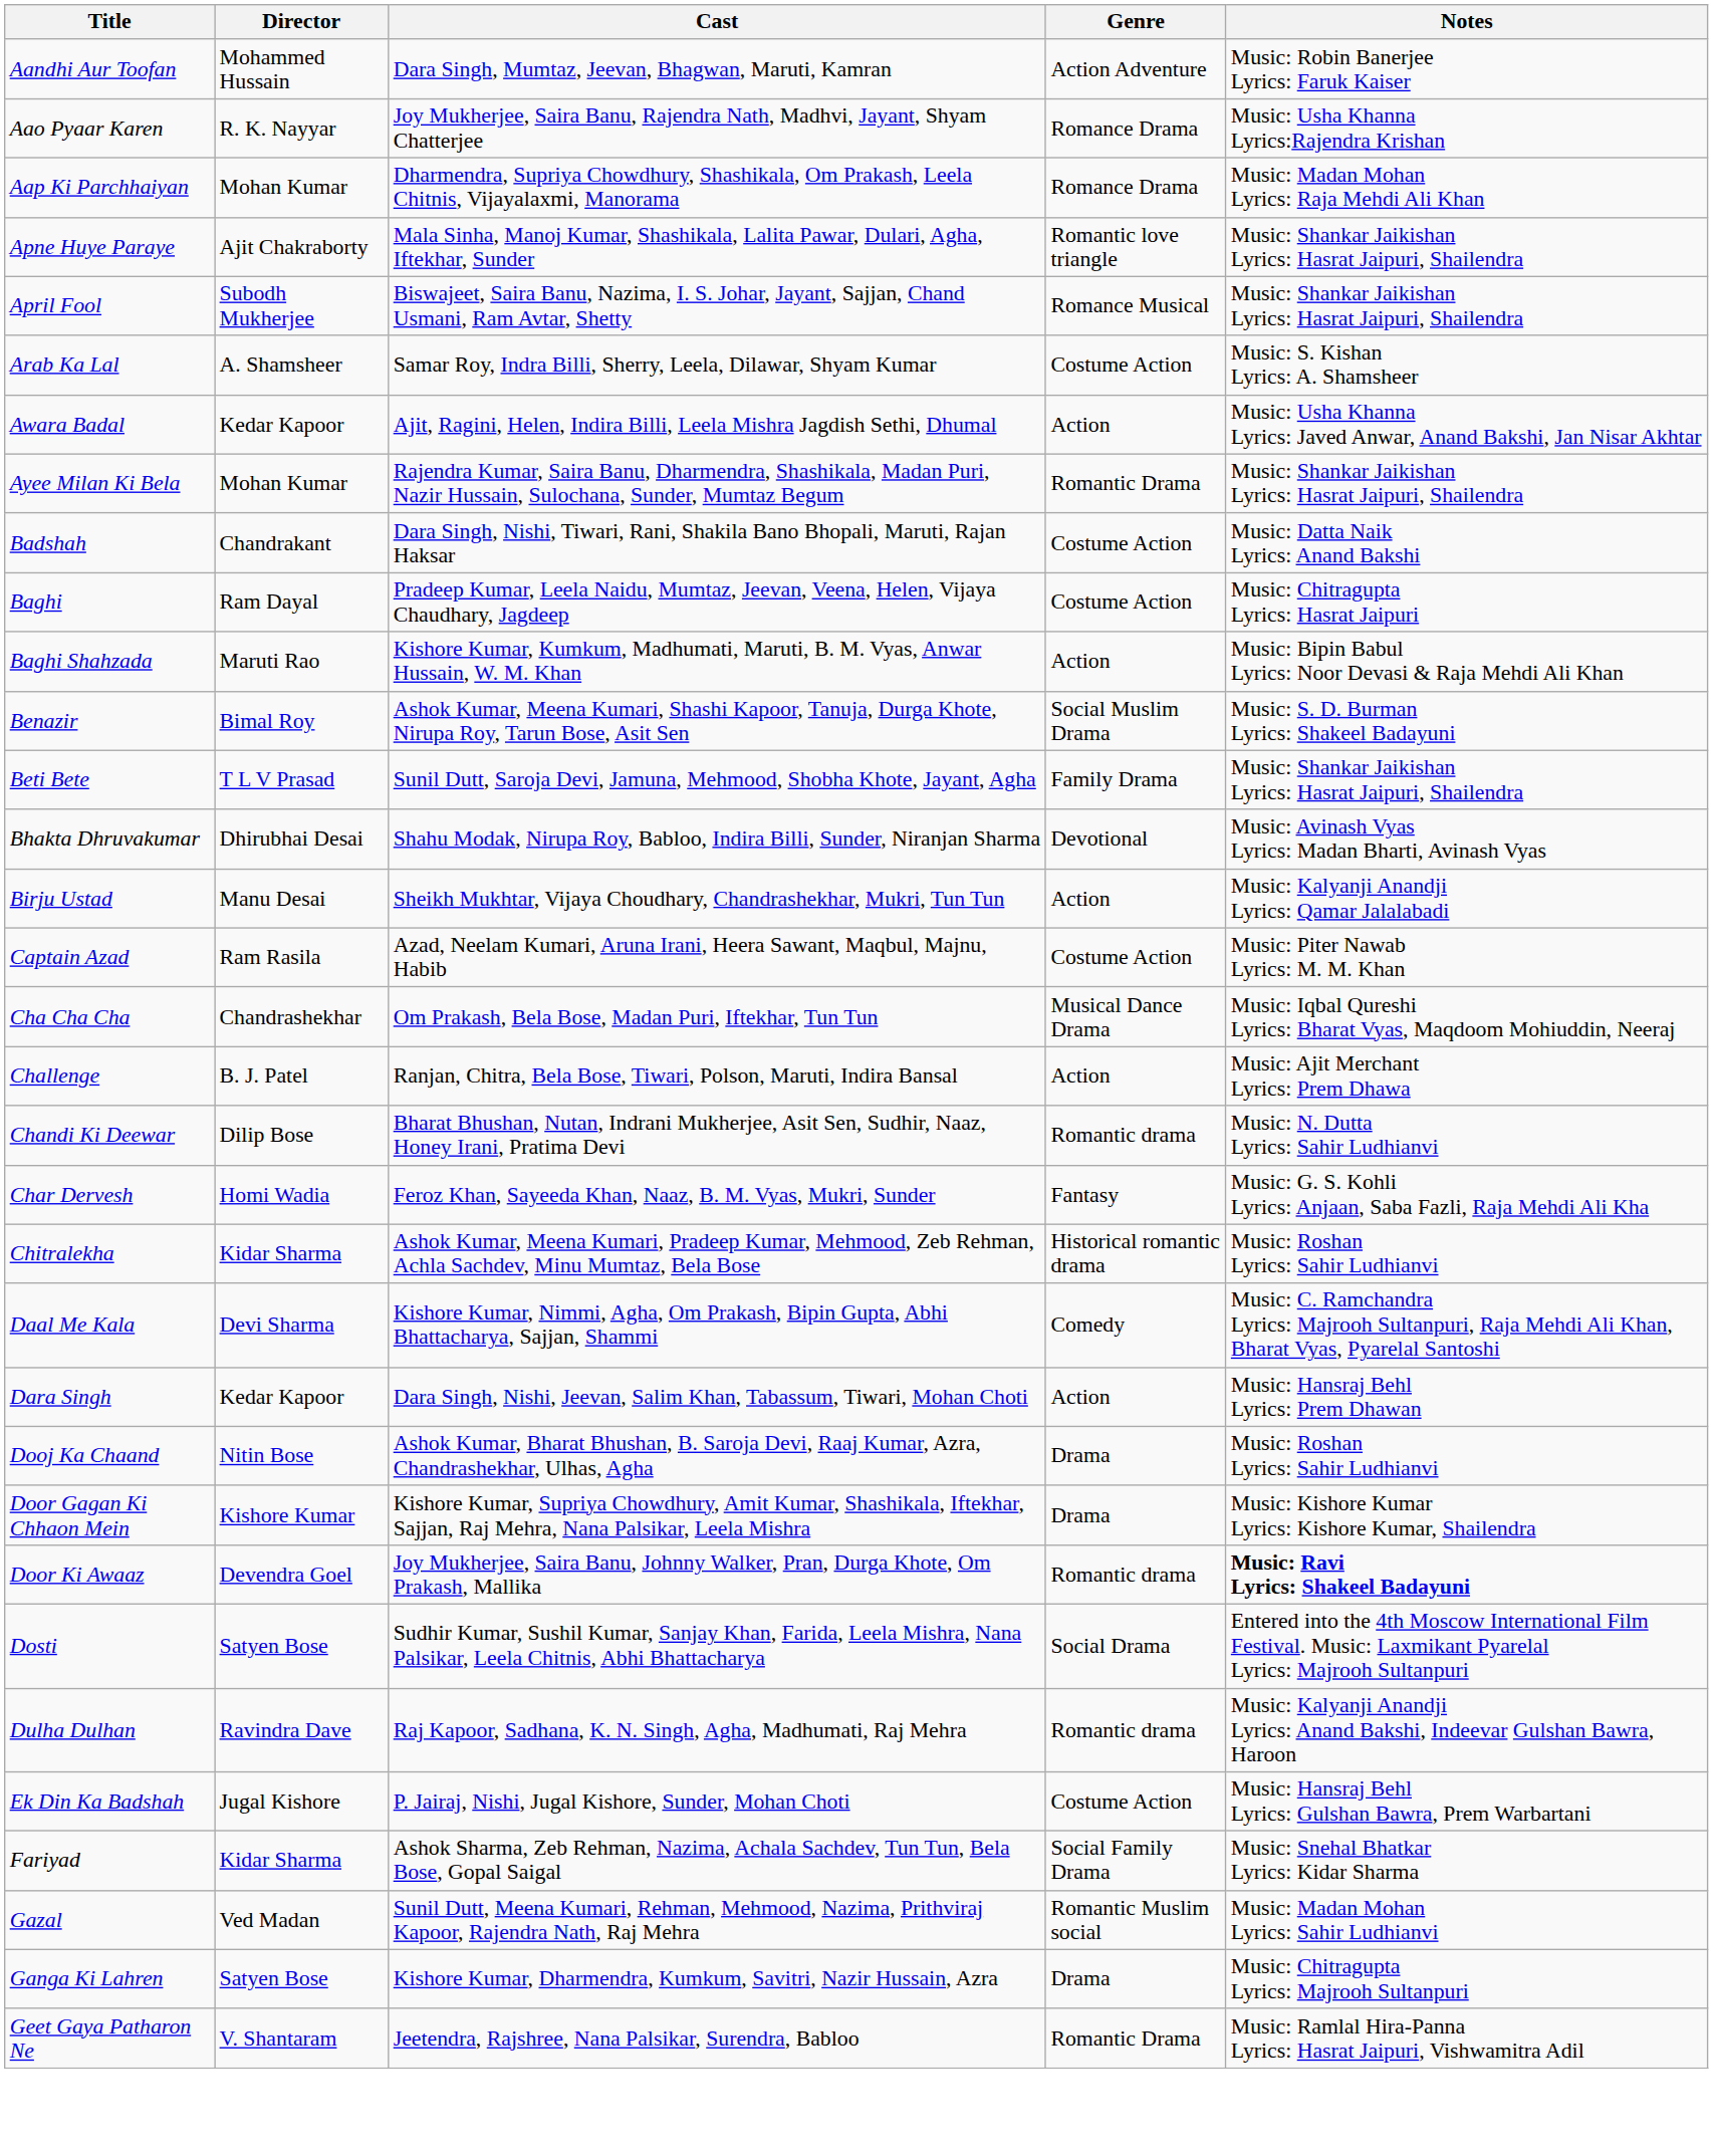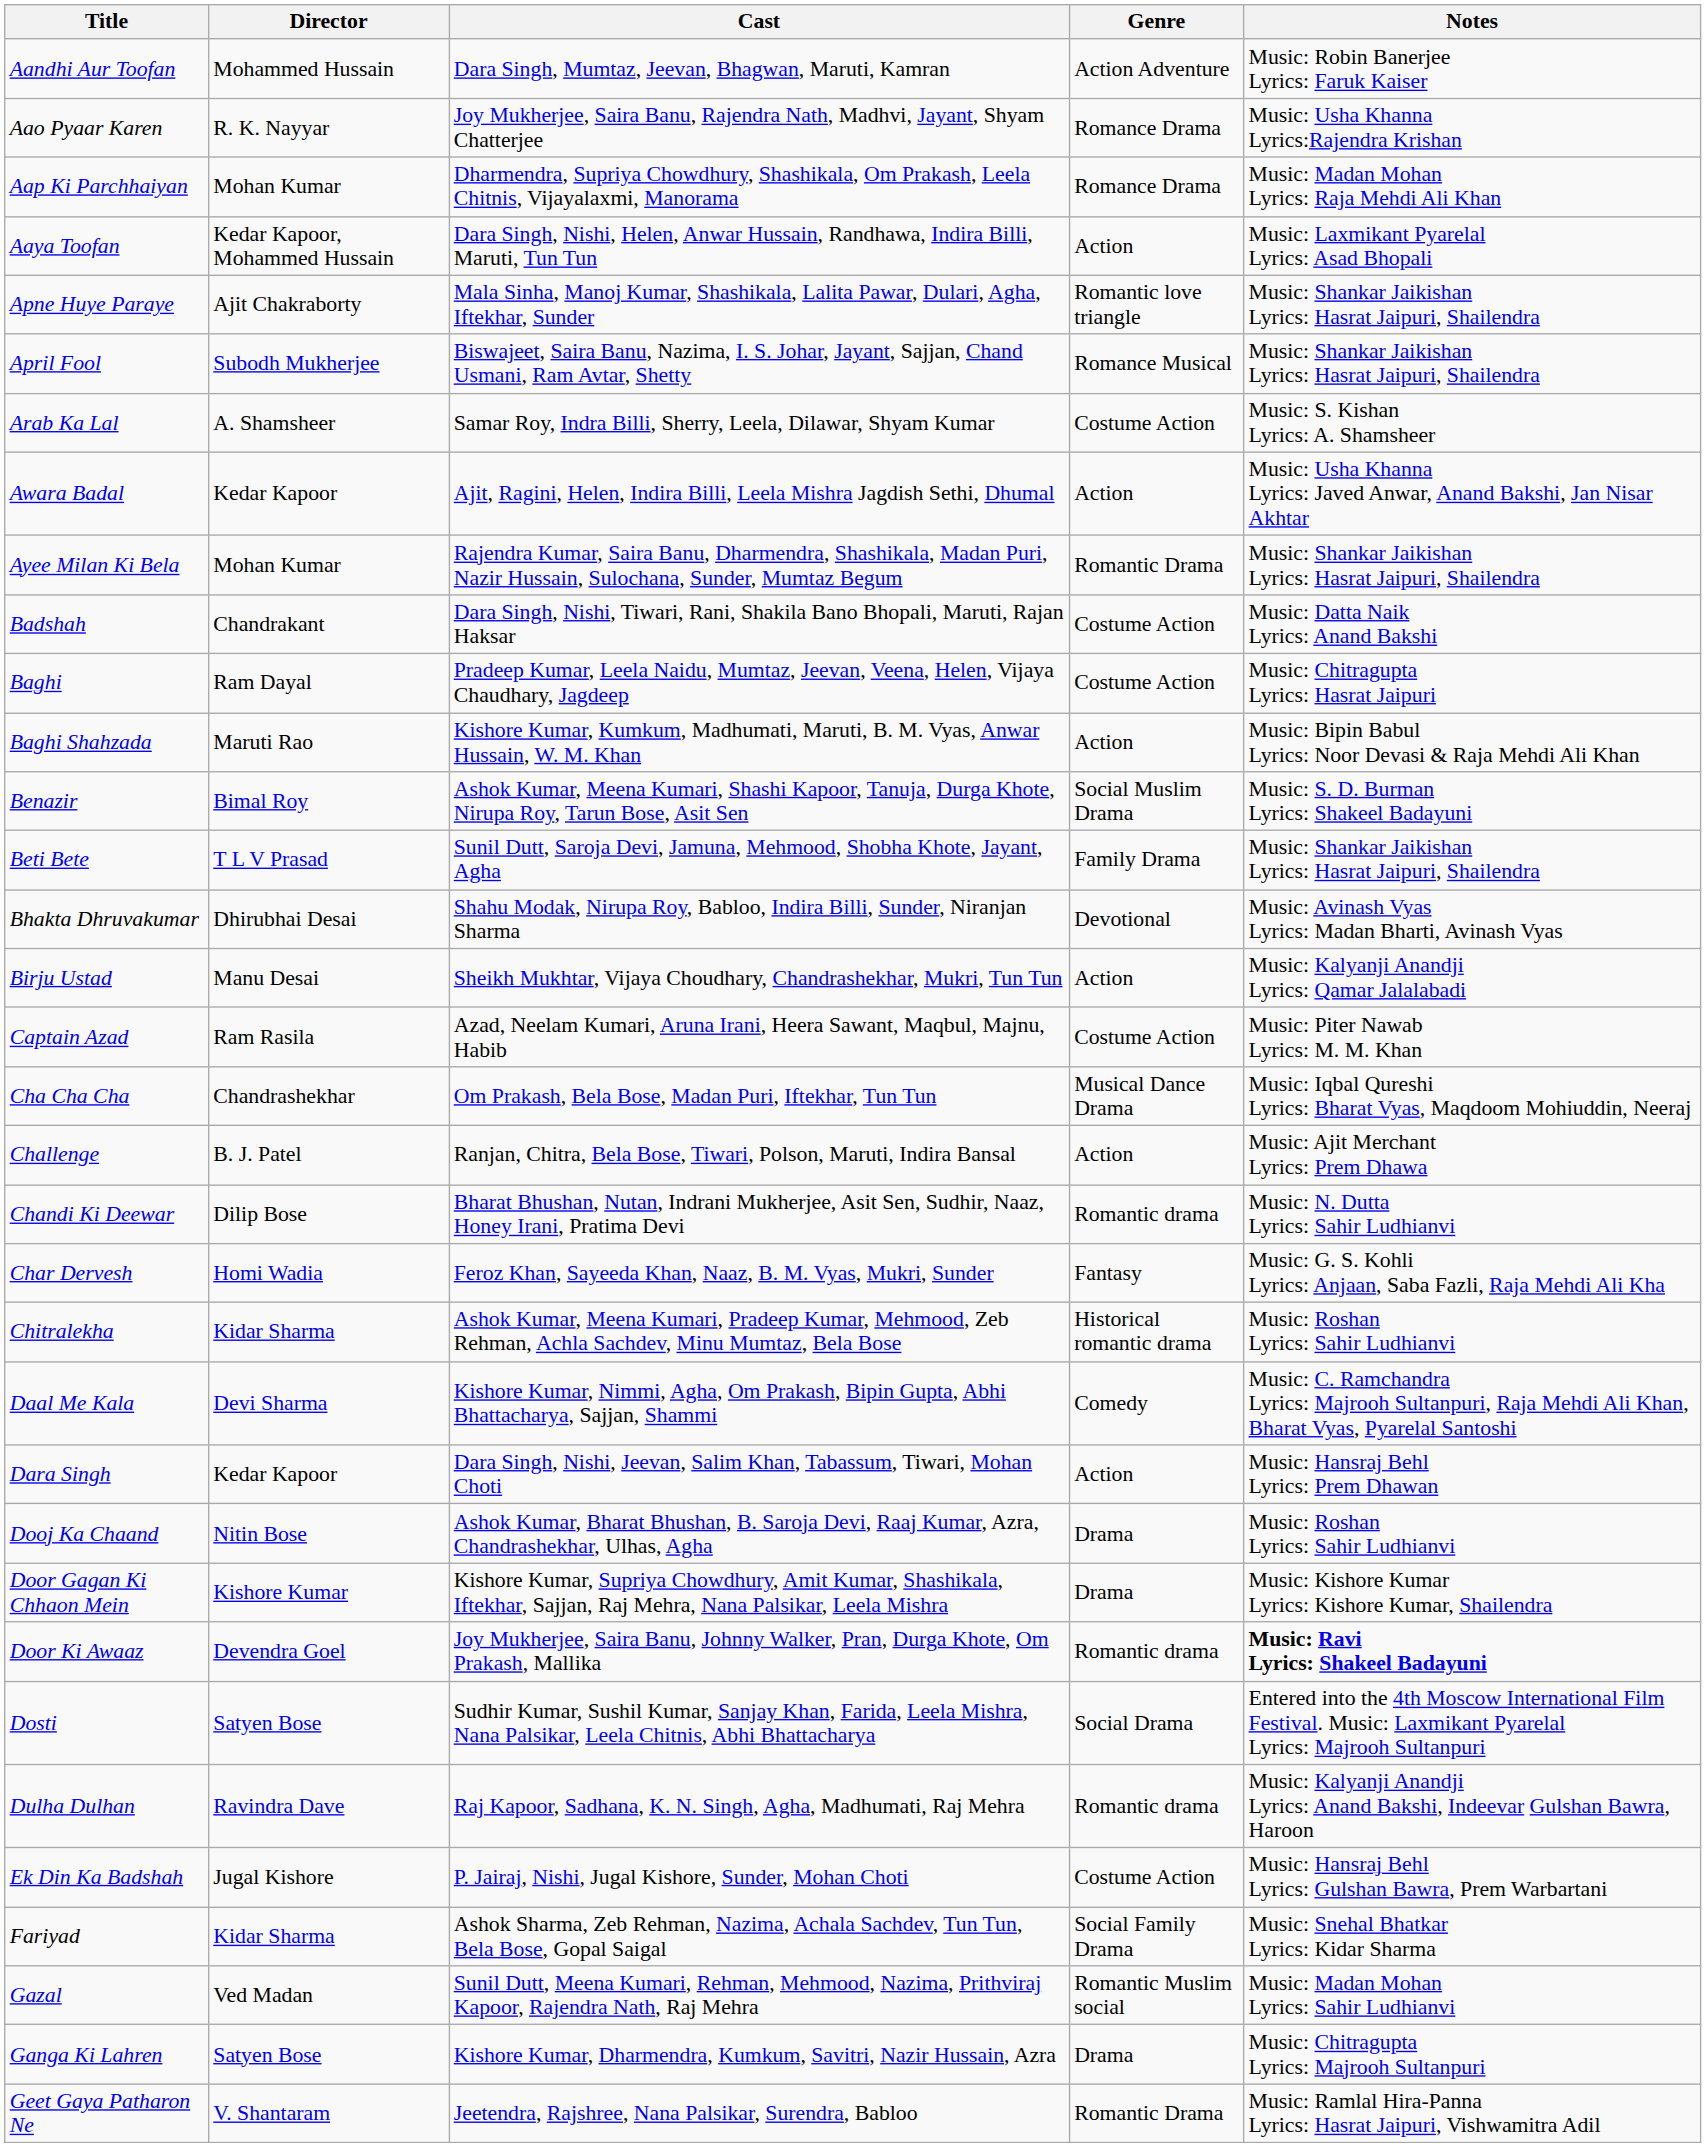+ row: Aaya Toofan | Kedar Kapoor, Mohammed Hussain | Dara Singh, Nishi, Helen, Anwar Hussain, Randhawa, Indira Billi, Maruti, Tun Tun | Action | Music: Laxmikant Pyarelal Lyrics: Asad Bhopali
